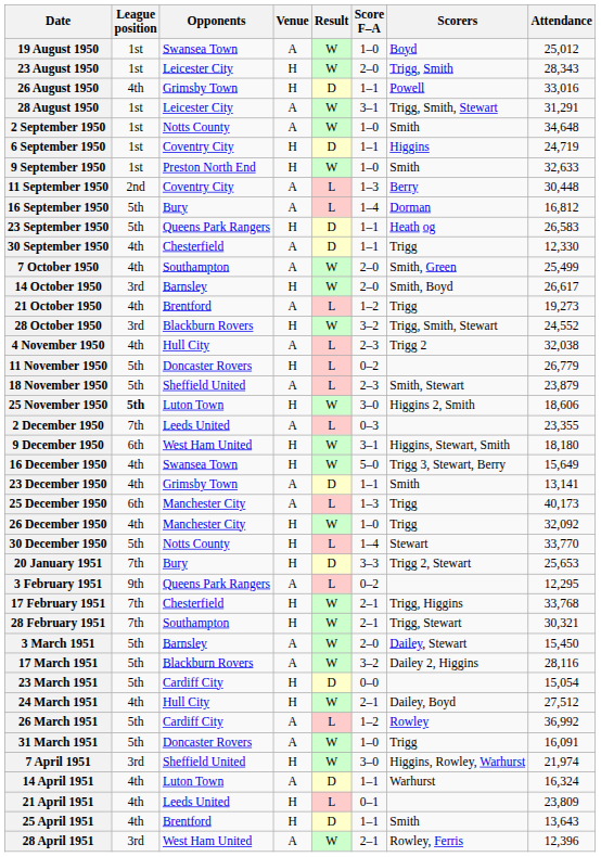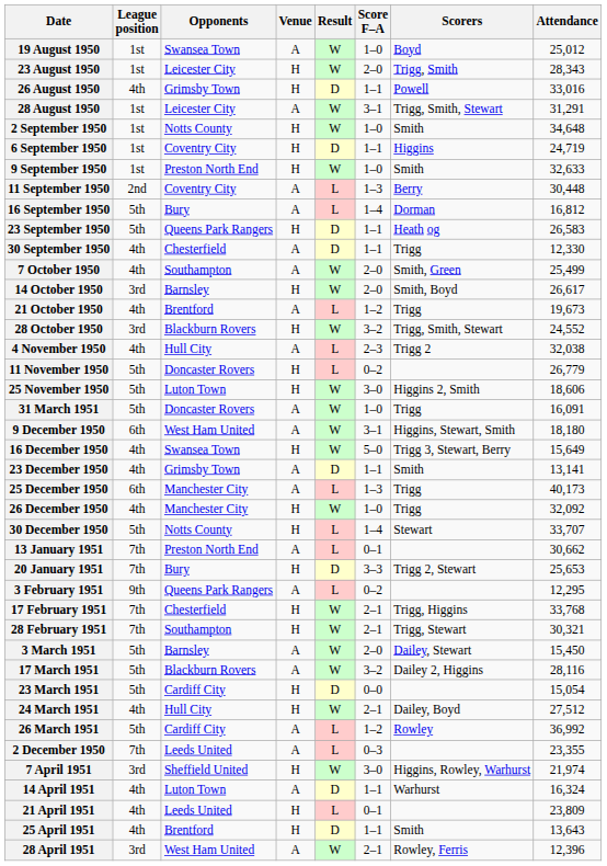2 September 1950 | Venue: A -> H
21 October 1950 | Attendance: 19,273 -> 19,673
- row: 18 November 1950 | 5th | Sheffield United | A | L | 2–3 | Smith, Stewart | 23,879
25 November 1950 | League position: bold -> normal
rows swapped: 2 December 1950 <-> 31 March 1951
9 December 1950 | Venue: H -> A
30 December 1950 | Attendance: 33,770 -> 33,707
+ row: 13 January 1951 | 7th | Preston North End | A | L | 0–1 | 30,662
